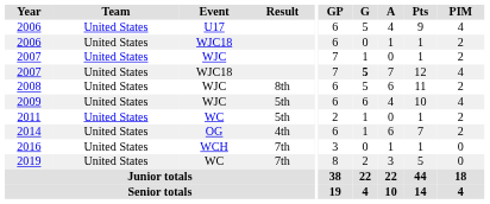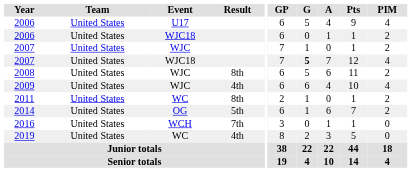2009 | Result: 5th -> 4th
2011 | Result: 5th -> 8th
2014 | Result: 4th -> 5th
2019 | Result: 7th -> 4th
